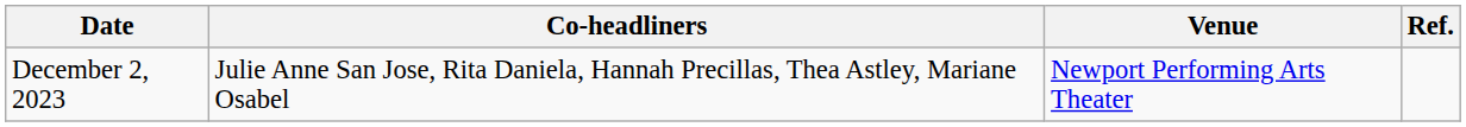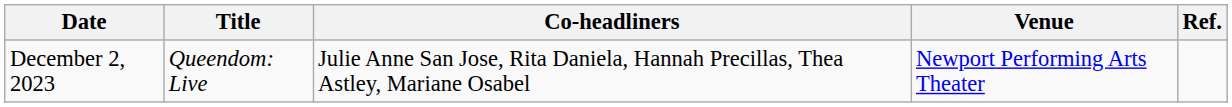+ column: Title | Queendom: Live
